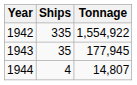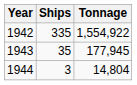1944 | Ships: 4 -> 3
1944 | Tonnage: 14,807 -> 14,804
